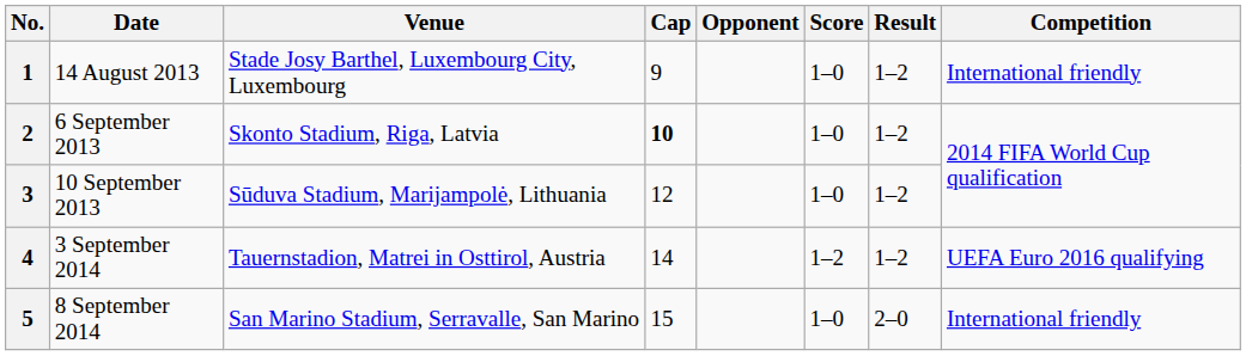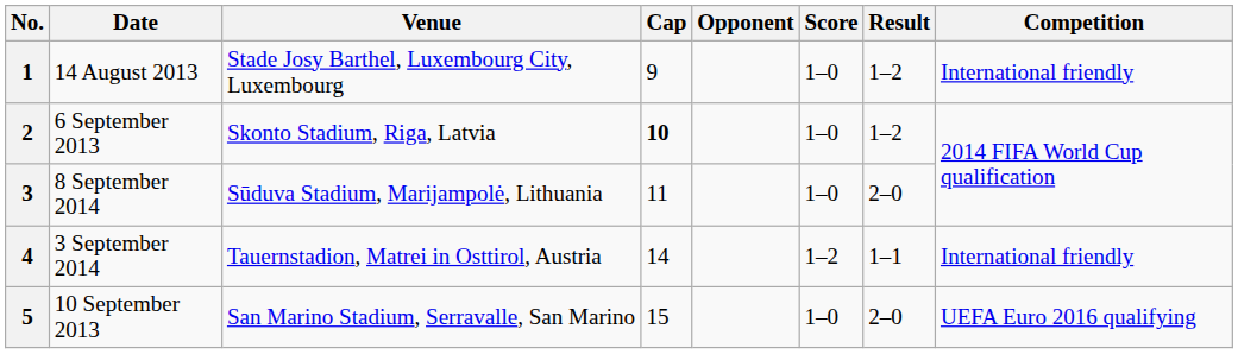3 | Date: 10 September 2013 -> 8 September 2014
3 | Cap: 12 -> 11
3 | Result: 1–2 -> 2–0
4 | Result: 1–2 -> 1–1
4 | Competition: UEFA Euro 2016 qualifying -> International friendly
5 | Date: 8 September 2014 -> 10 September 2013
5 | Competition: International friendly -> UEFA Euro 2016 qualifying
